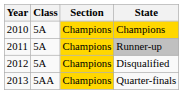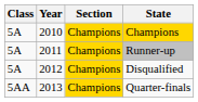columns swapped: Year <-> Class
